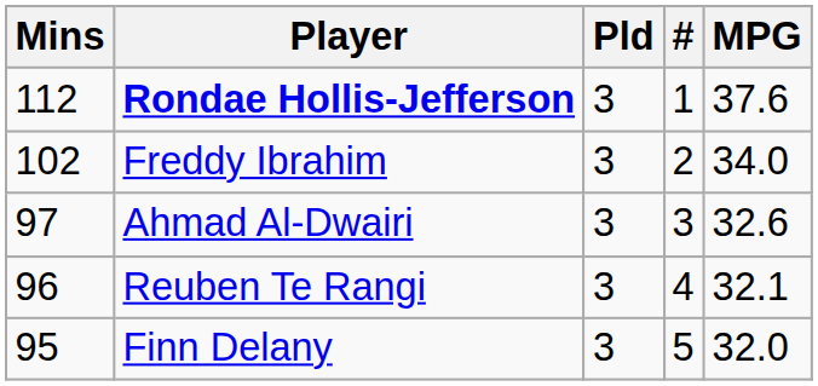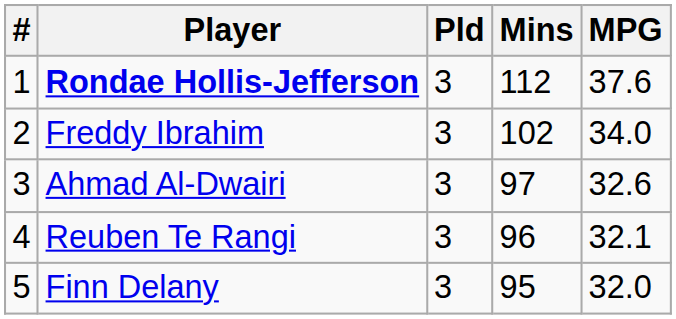columns swapped: # <-> Mins
